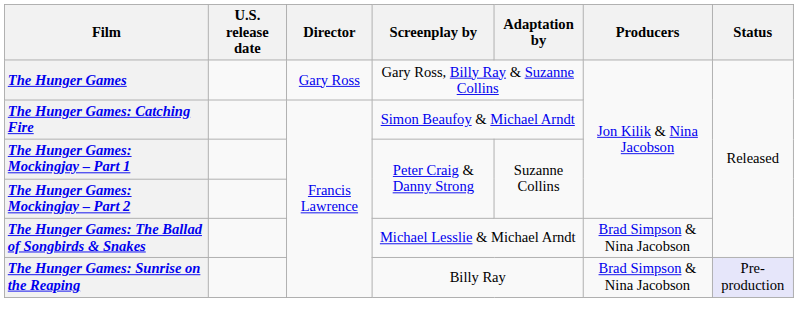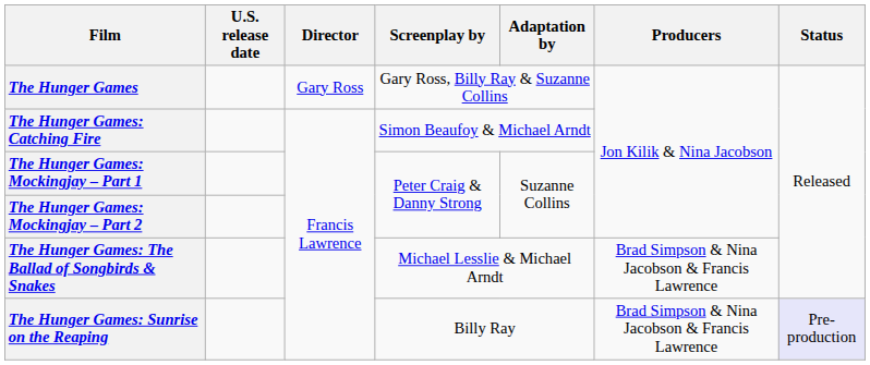The Hunger Games: The Ballad of Songbirds & Snakes | Producers: Brad Simpson & Nina Jacobson -> Brad Simpson & Nina Jacobson & Francis Lawrence
The Hunger Games: Sunrise on the Reaping | Producers: Brad Simpson & Nina Jacobson -> Brad Simpson & Nina Jacobson & Francis Lawrence
